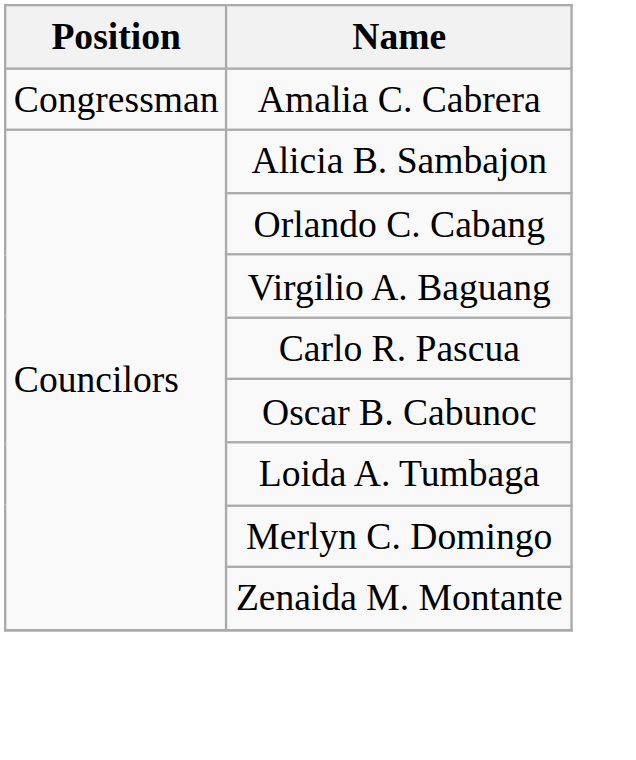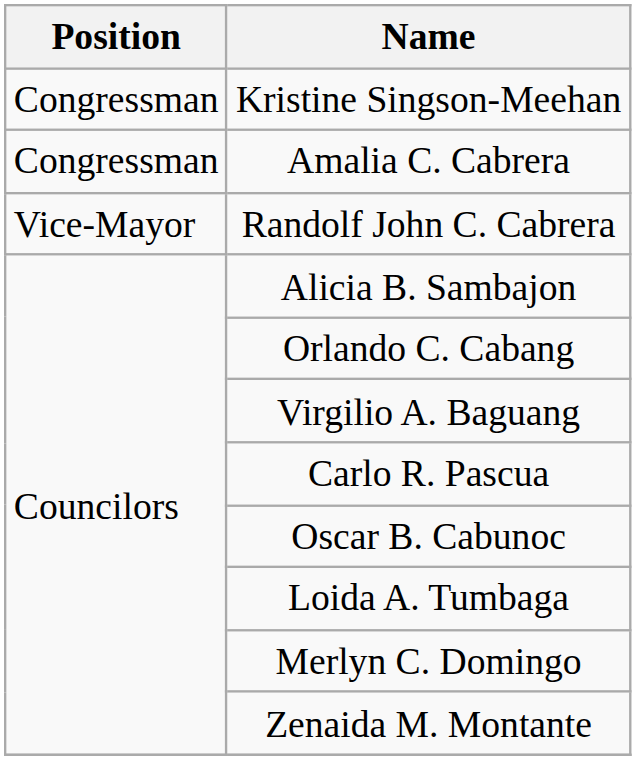+ row: Congressman | Kristine Singson-Meehan
+ row: Vice-Mayor | Randolf John C. Cabrera
